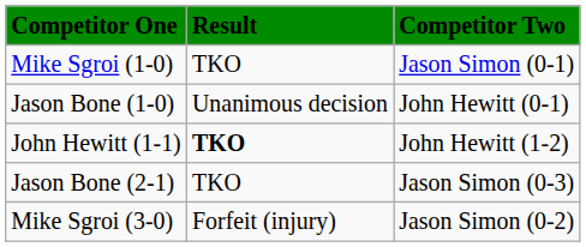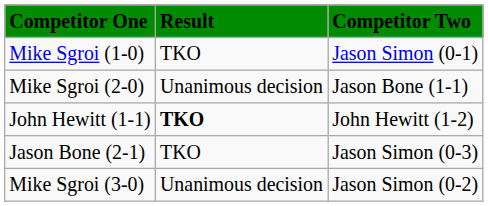- row: Jason Bone (1-0) | Unanimous decision | John Hewitt (0-1)
+ row: Mike Sgroi (2-0) | Unanimous decision | Jason Bone (1-1)
Mike Sgroi (3-0) | Result: Forfeit (injury) -> Unanimous decision
